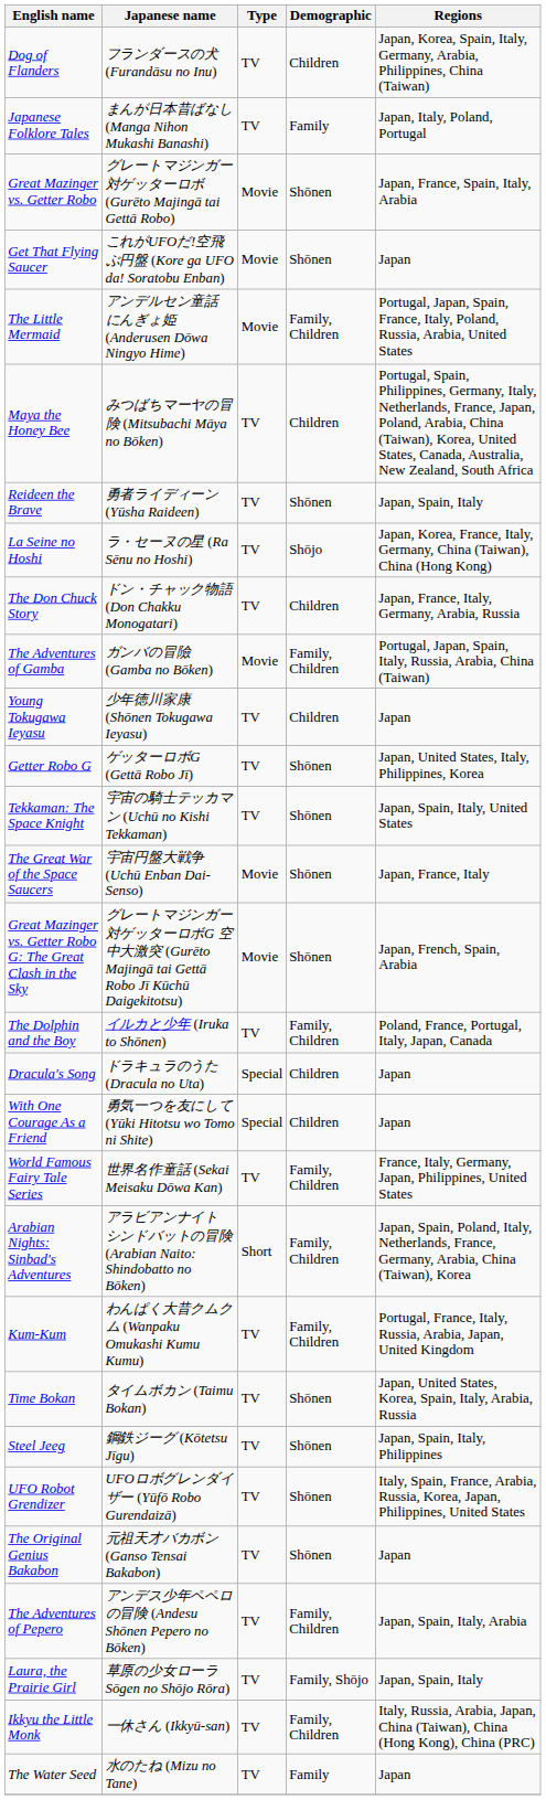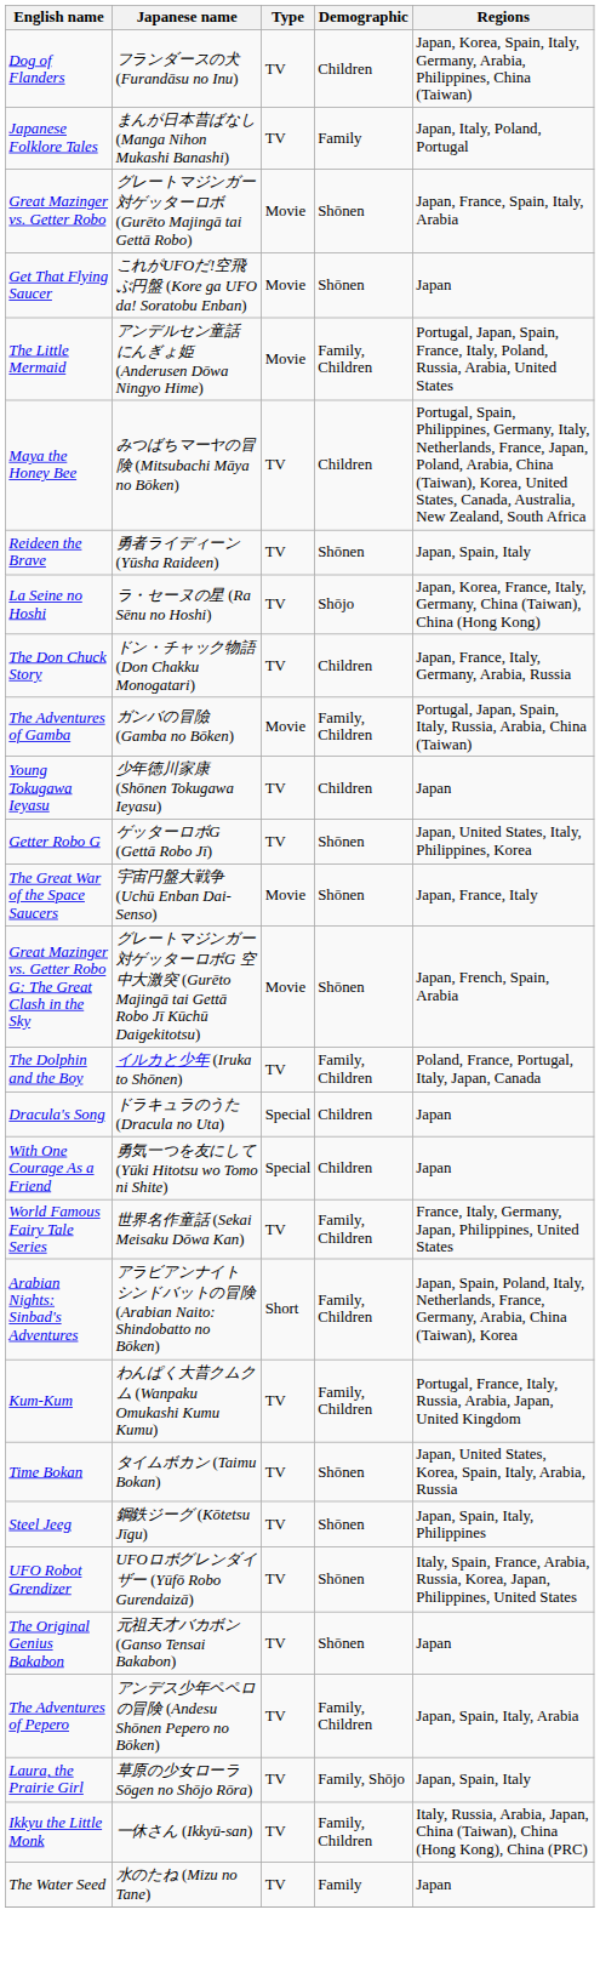- row: Tekkaman: The Space Knight | 宇宙の騎士テッカマン (Uchū no Kishi Tekkaman) | TV | Shōnen | Japan, Spain, Italy, United States
